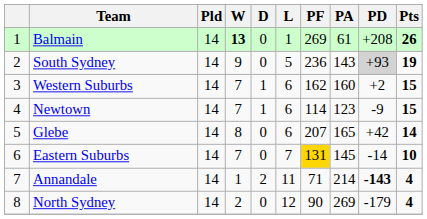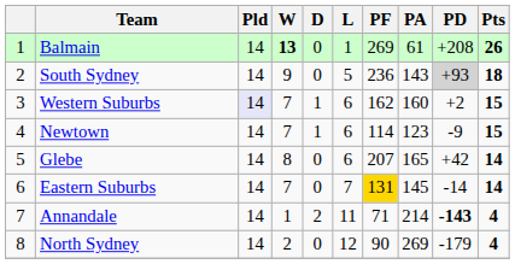South Sydney | Pts: 19 -> 18
Western Suburbs | Pld: no background -> lavender background
Eastern Suburbs | Pts: 10 -> 14
